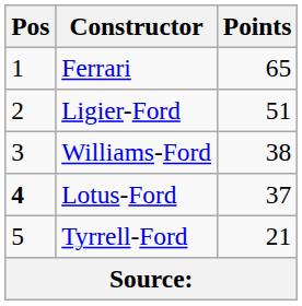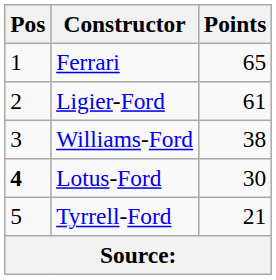Ligier-Ford | Points: 51 -> 61
Lotus-Ford | Points: 37 -> 30
